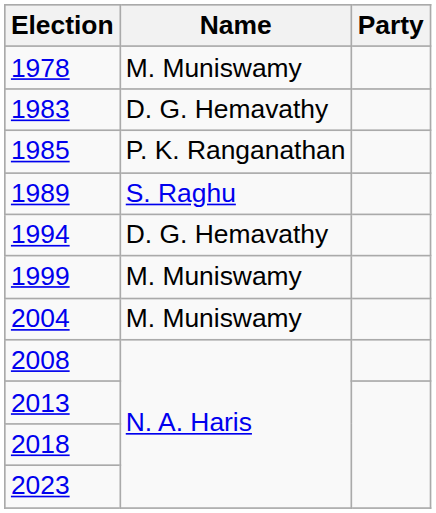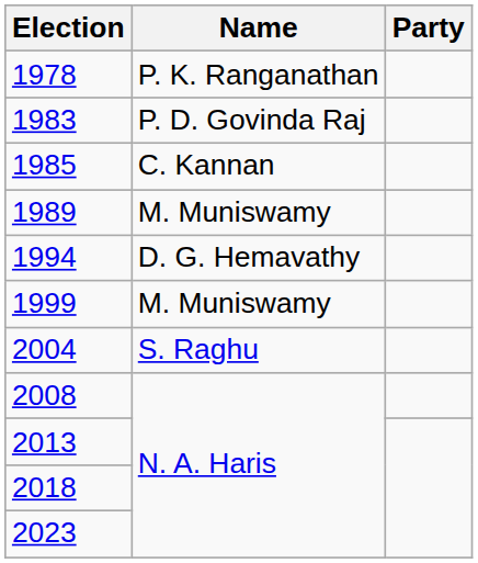1978 | Name: M. Muniswamy -> P. K. Ranganathan
1983 | Name: D. G. Hemavathy -> P. D. Govinda Raj
1985 | Name: P. K. Ranganathan -> C. Kannan
1989 | Name: S. Raghu -> M. Muniswamy
2004 | Name: M. Muniswamy -> S. Raghu
